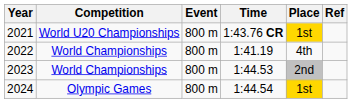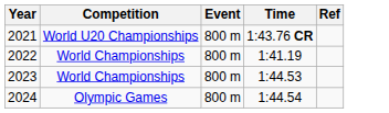- column: Place | 1st | 4th | 2nd | 1st
